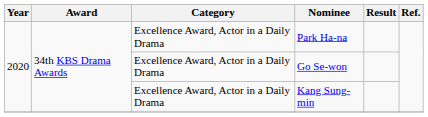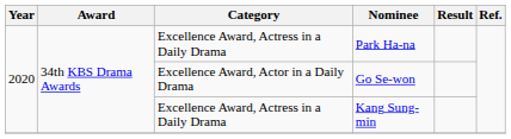Park Ha-na | Category: Excellence Award, Actor in a Daily Drama -> Excellence Award, Actress in a Daily Drama
Kang Sung-min | Category: Excellence Award, Actor in a Daily Drama -> Excellence Award, Actress in a Daily Drama
